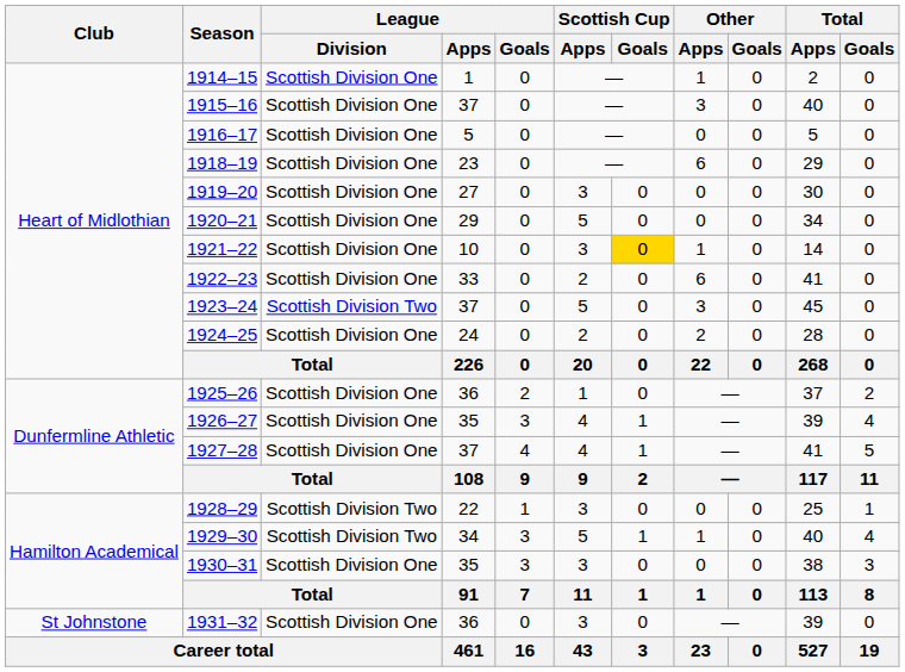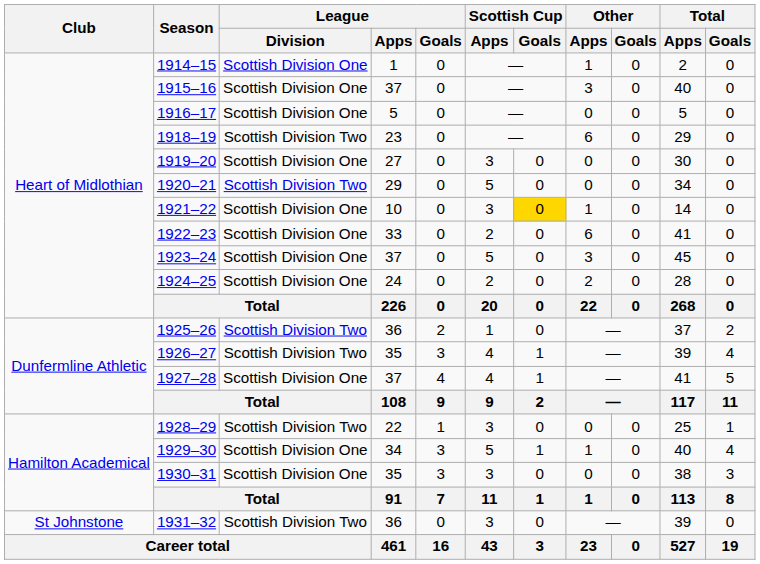1918–19 | League / Division: Scottish Division One -> Scottish Division Two
1920–21 | League / Division: Scottish Division One -> Scottish Division Two
1923–24 | League / Division: Scottish Division Two -> Scottish Division One
1925–26 | League / Division: Scottish Division One -> Scottish Division Two
1926–27 | League / Division: Scottish Division One -> Scottish Division Two
1929–30 | League / Division: Scottish Division Two -> Scottish Division One
1931–32 | League / Division: Scottish Division One -> Scottish Division Two
